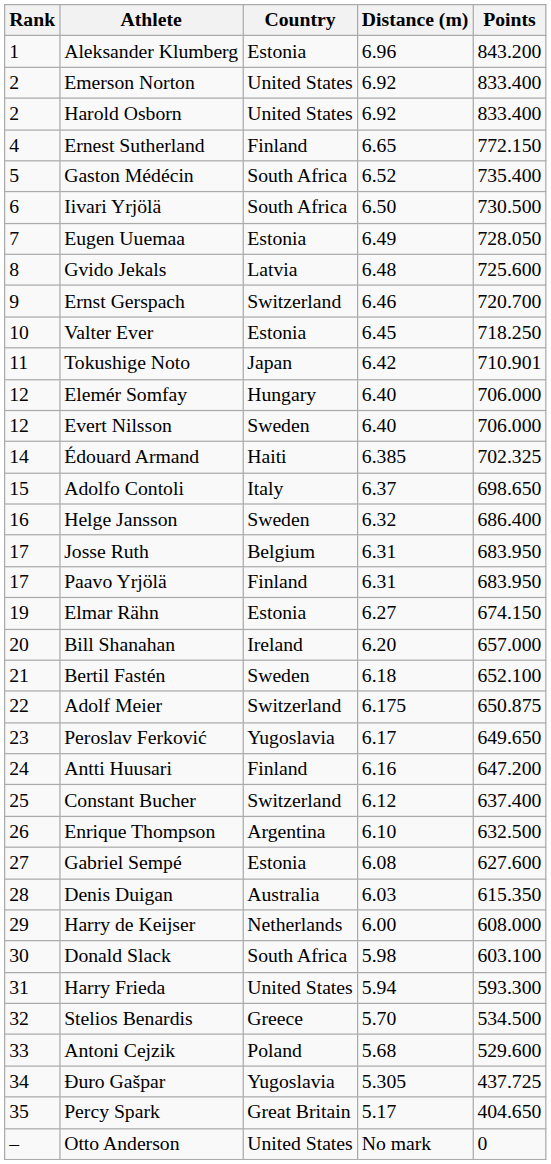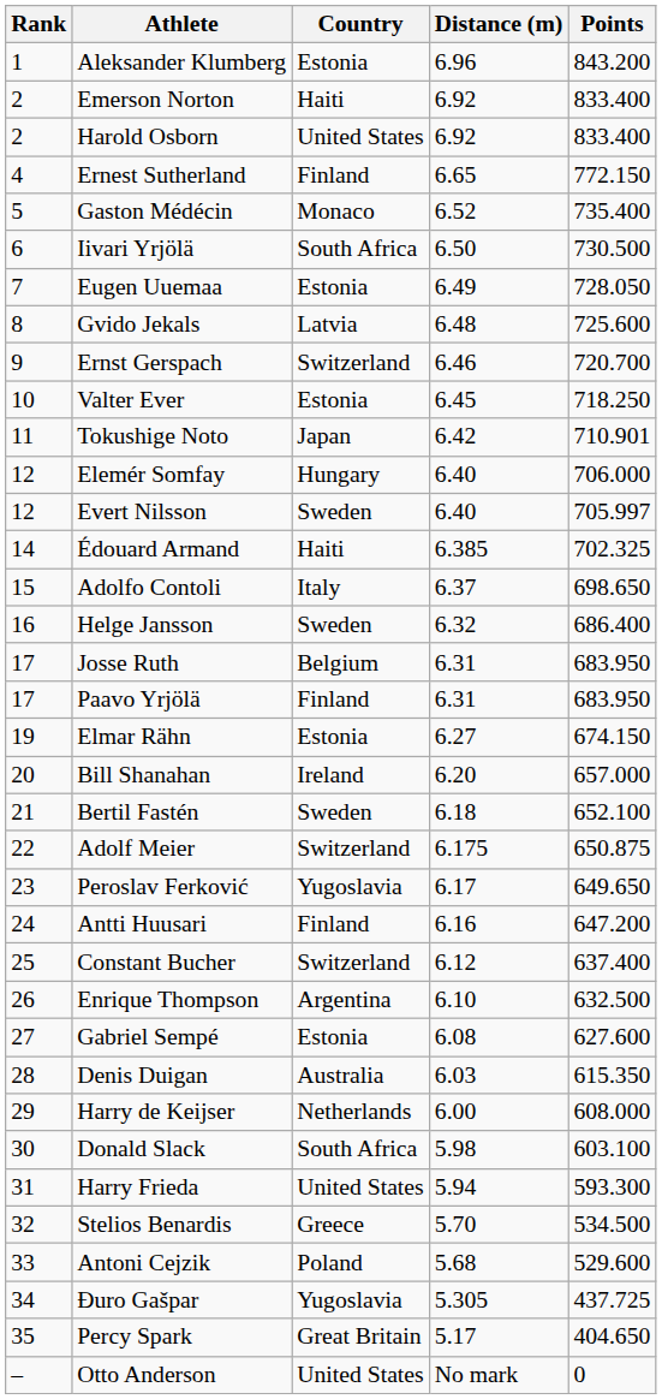Emerson Norton | Country: United States -> Haiti
Gaston Médécin | Country: South Africa -> Monaco
Evert Nilsson | Points: 706.000 -> 705.997
